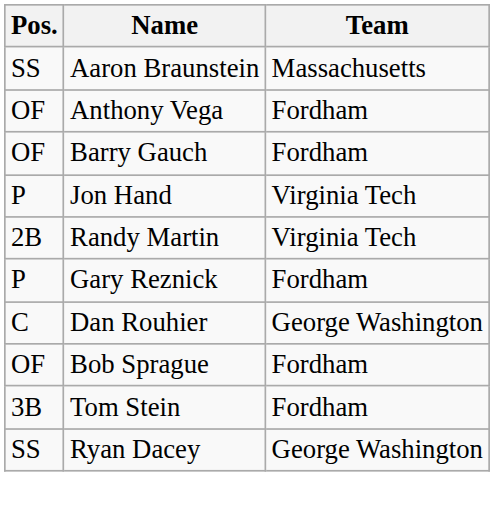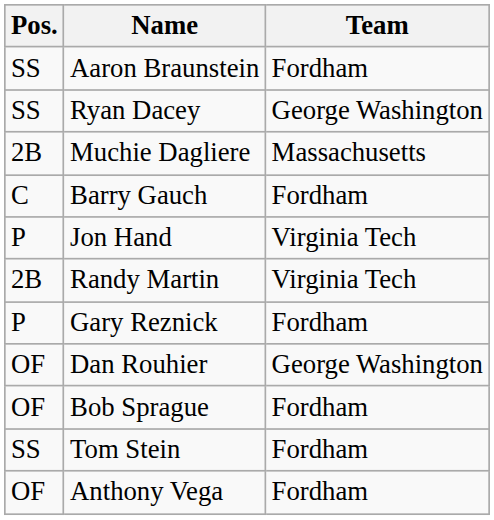Aaron Braunstein | Team: Massachusetts -> Fordham
rows swapped: Ryan Dacey <-> Anthony Vega
+ row: 2B | Muchie Dagliere | Massachusetts
Barry Gauch | Pos.: OF -> C
Dan Rouhier | Pos.: C -> OF
Tom Stein | Pos.: 3B -> SS
